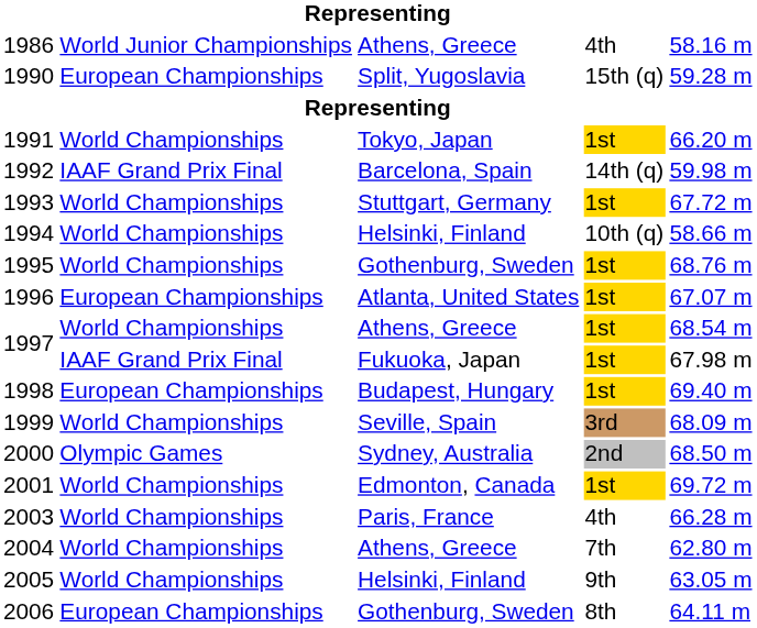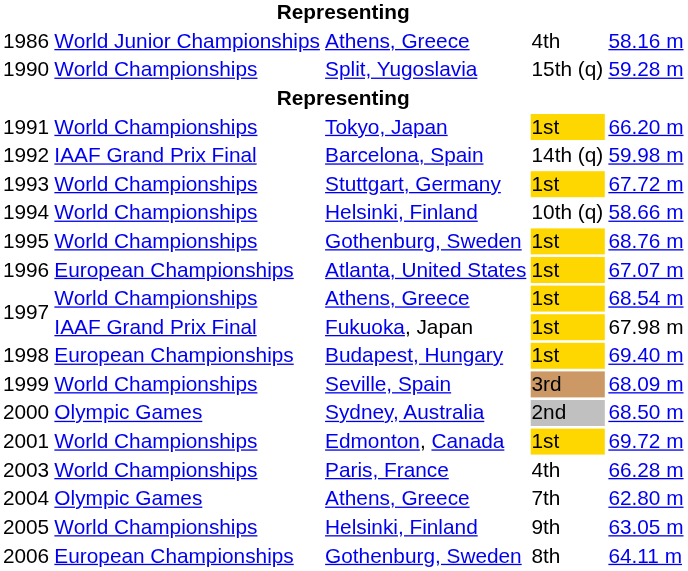1990 | column 2: European Championships -> World Championships
2004 | column 2: World Championships -> Olympic Games
